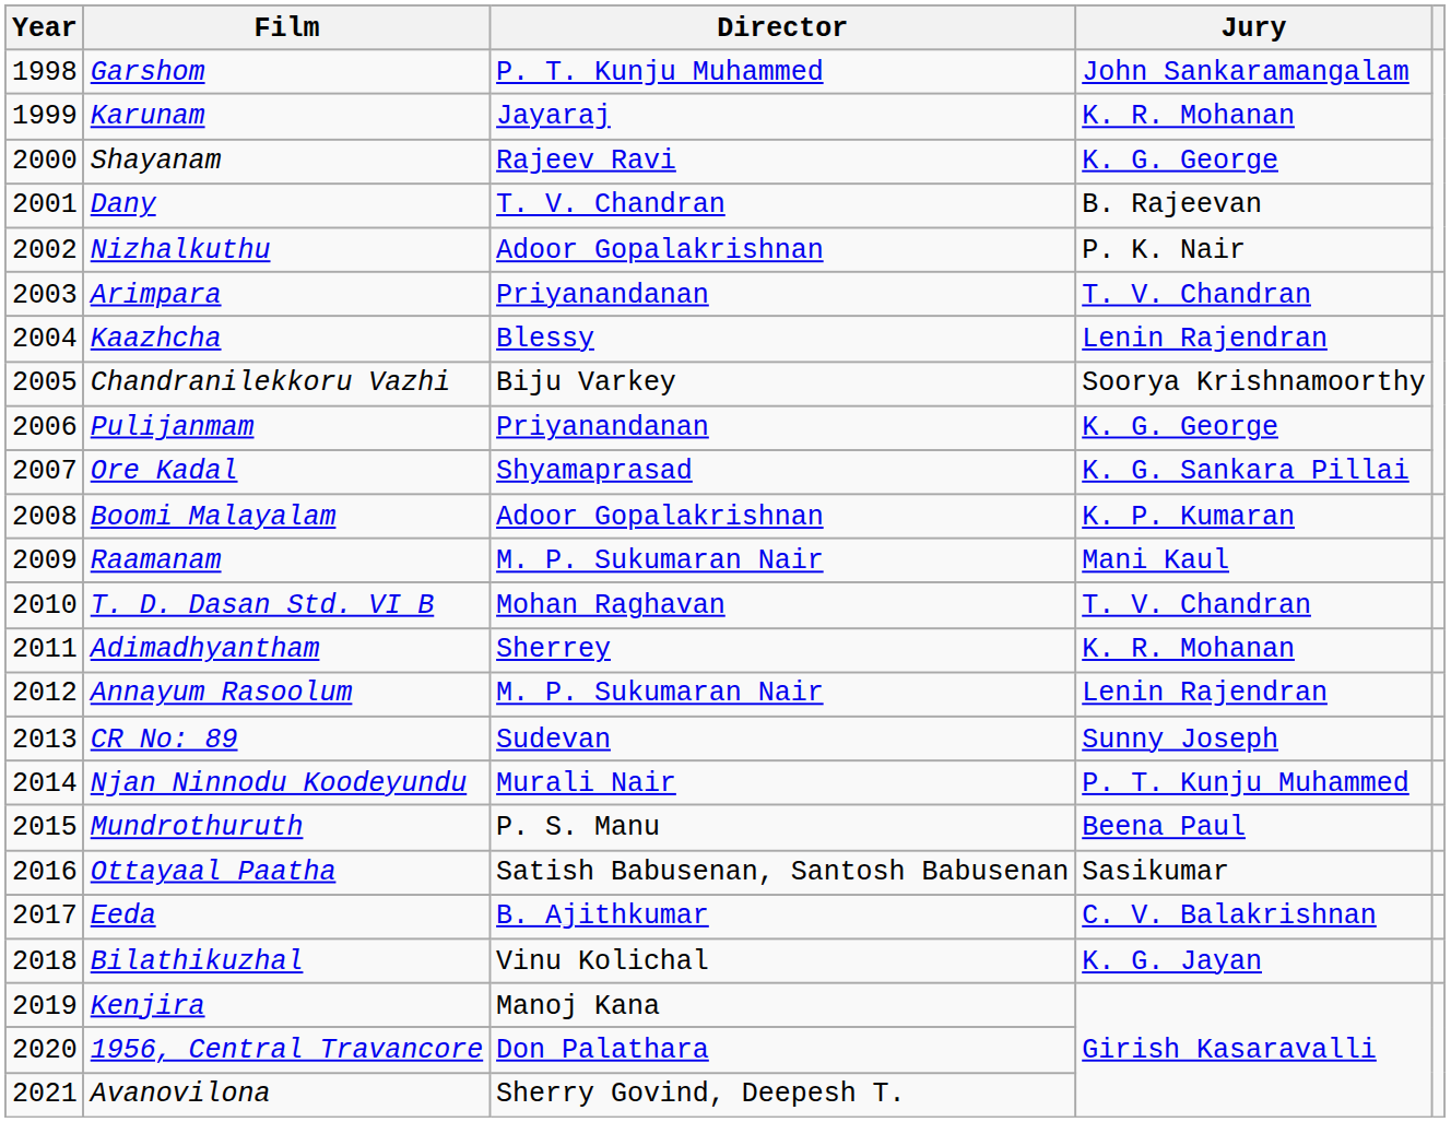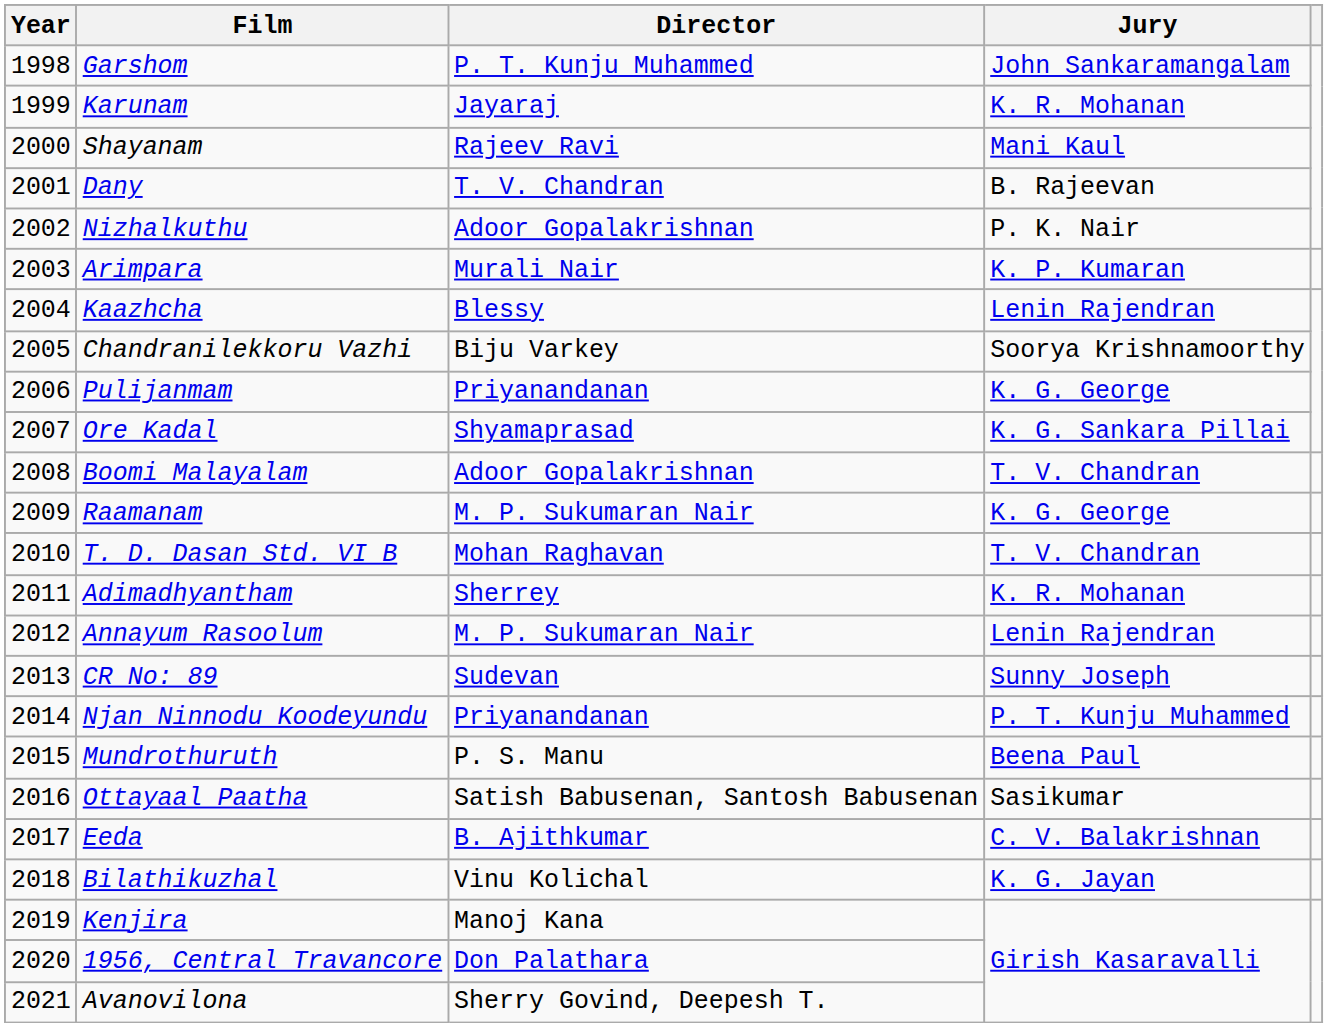Shayanam | Jury: K. G. George -> Mani Kaul
Arimpara | Director: Priyanandanan -> Murali Nair
Arimpara | Jury: T. V. Chandran -> K. P. Kumaran
Boomi Malayalam | Jury: K. P. Kumaran -> T. V. Chandran
Raamanam | Jury: Mani Kaul -> K. G. George
Njan Ninnodu Koodeyundu | Director: Murali Nair -> Priyanandanan
